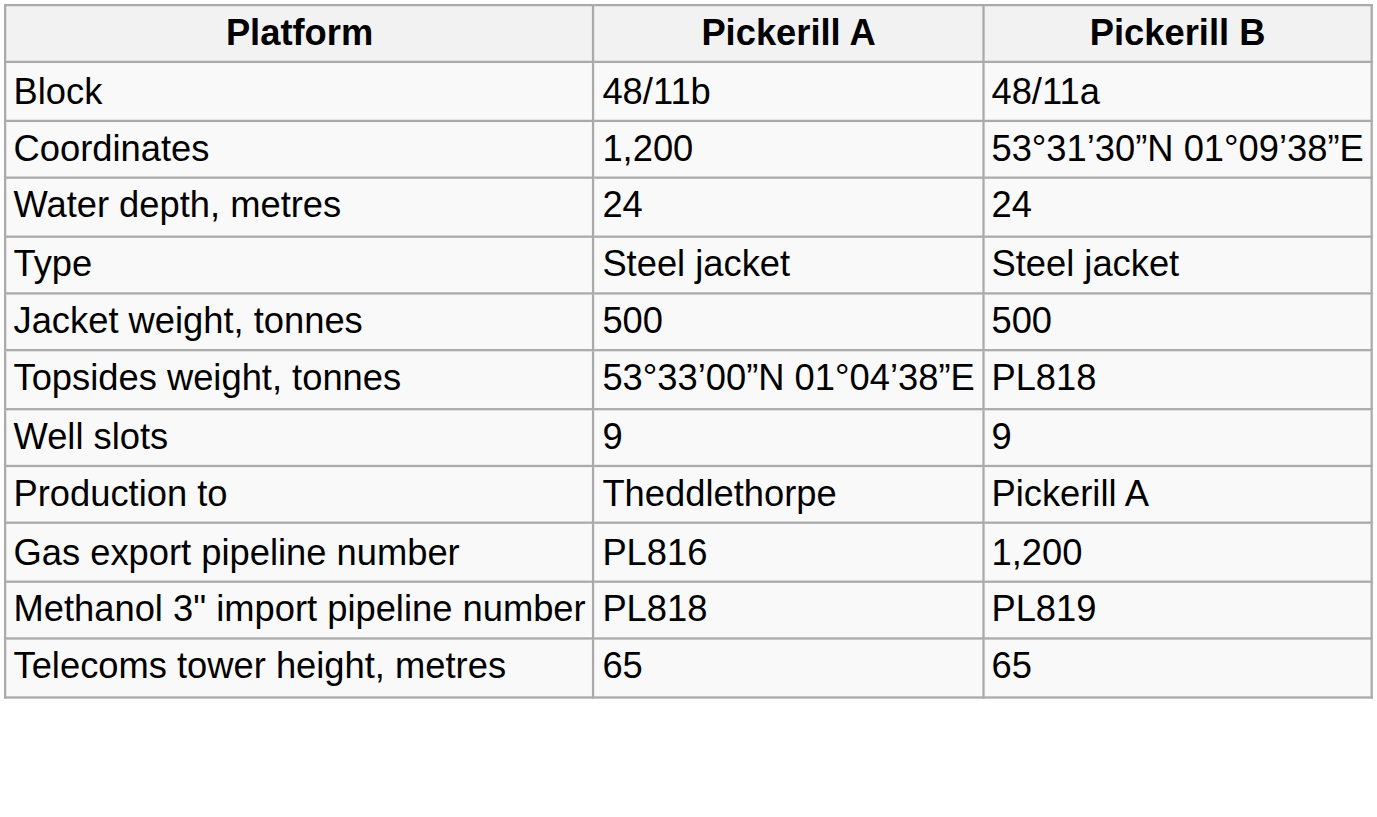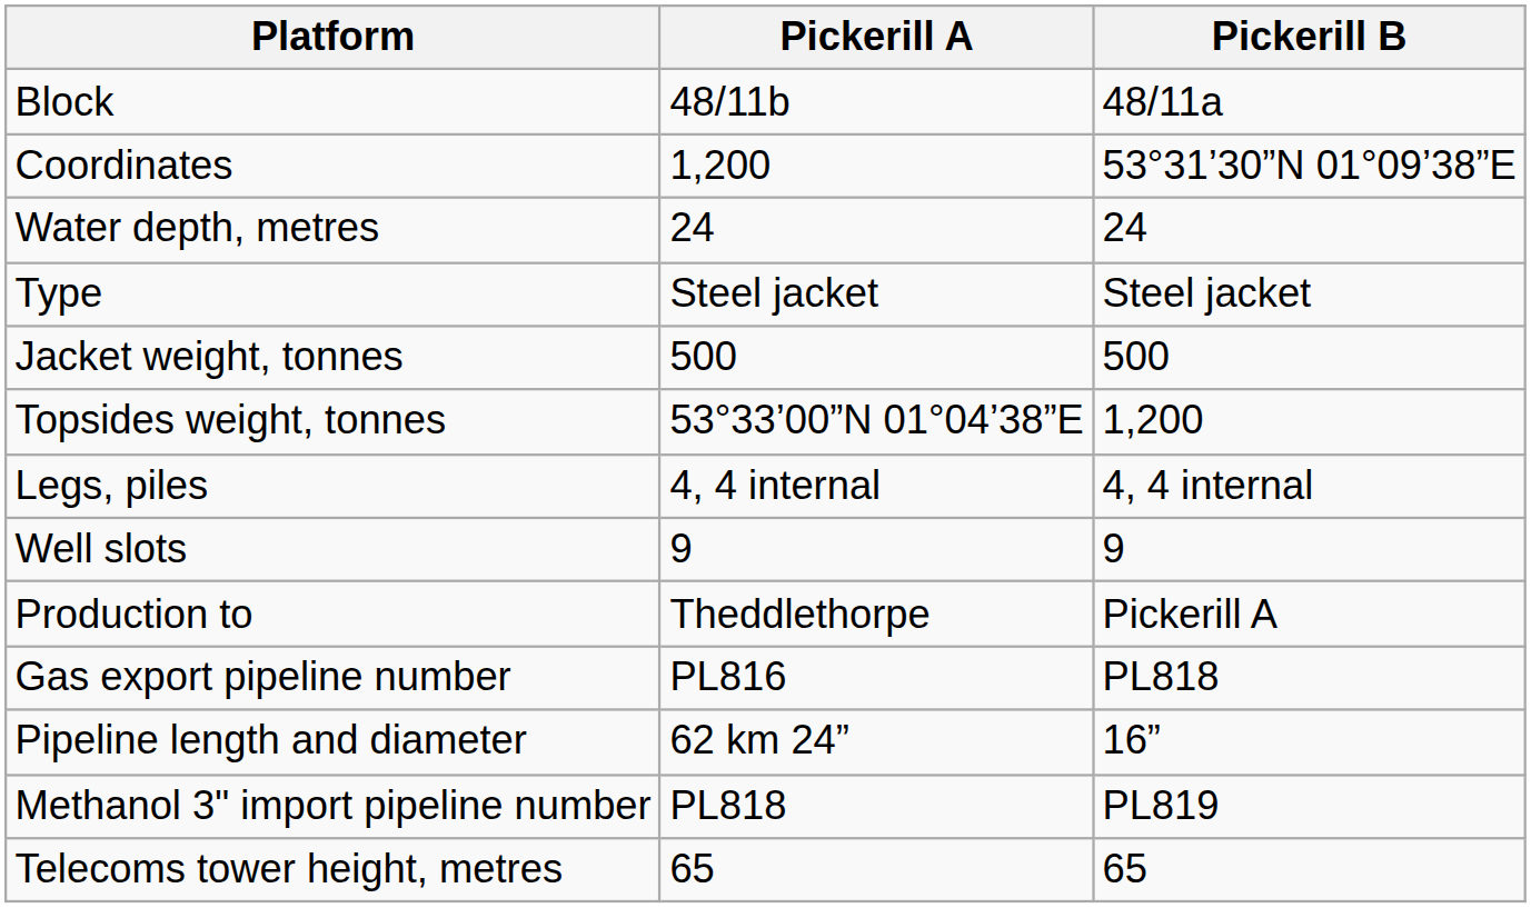Topsides weight, tonnes | Pickerill B: PL818 -> 1,200
+ row: Legs, piles | 4, 4 internal | 4, 4 internal
Gas export pipeline number | Pickerill B: 1,200 -> PL818
+ row: Pipeline length and diameter | 62 km 24” | 16”
